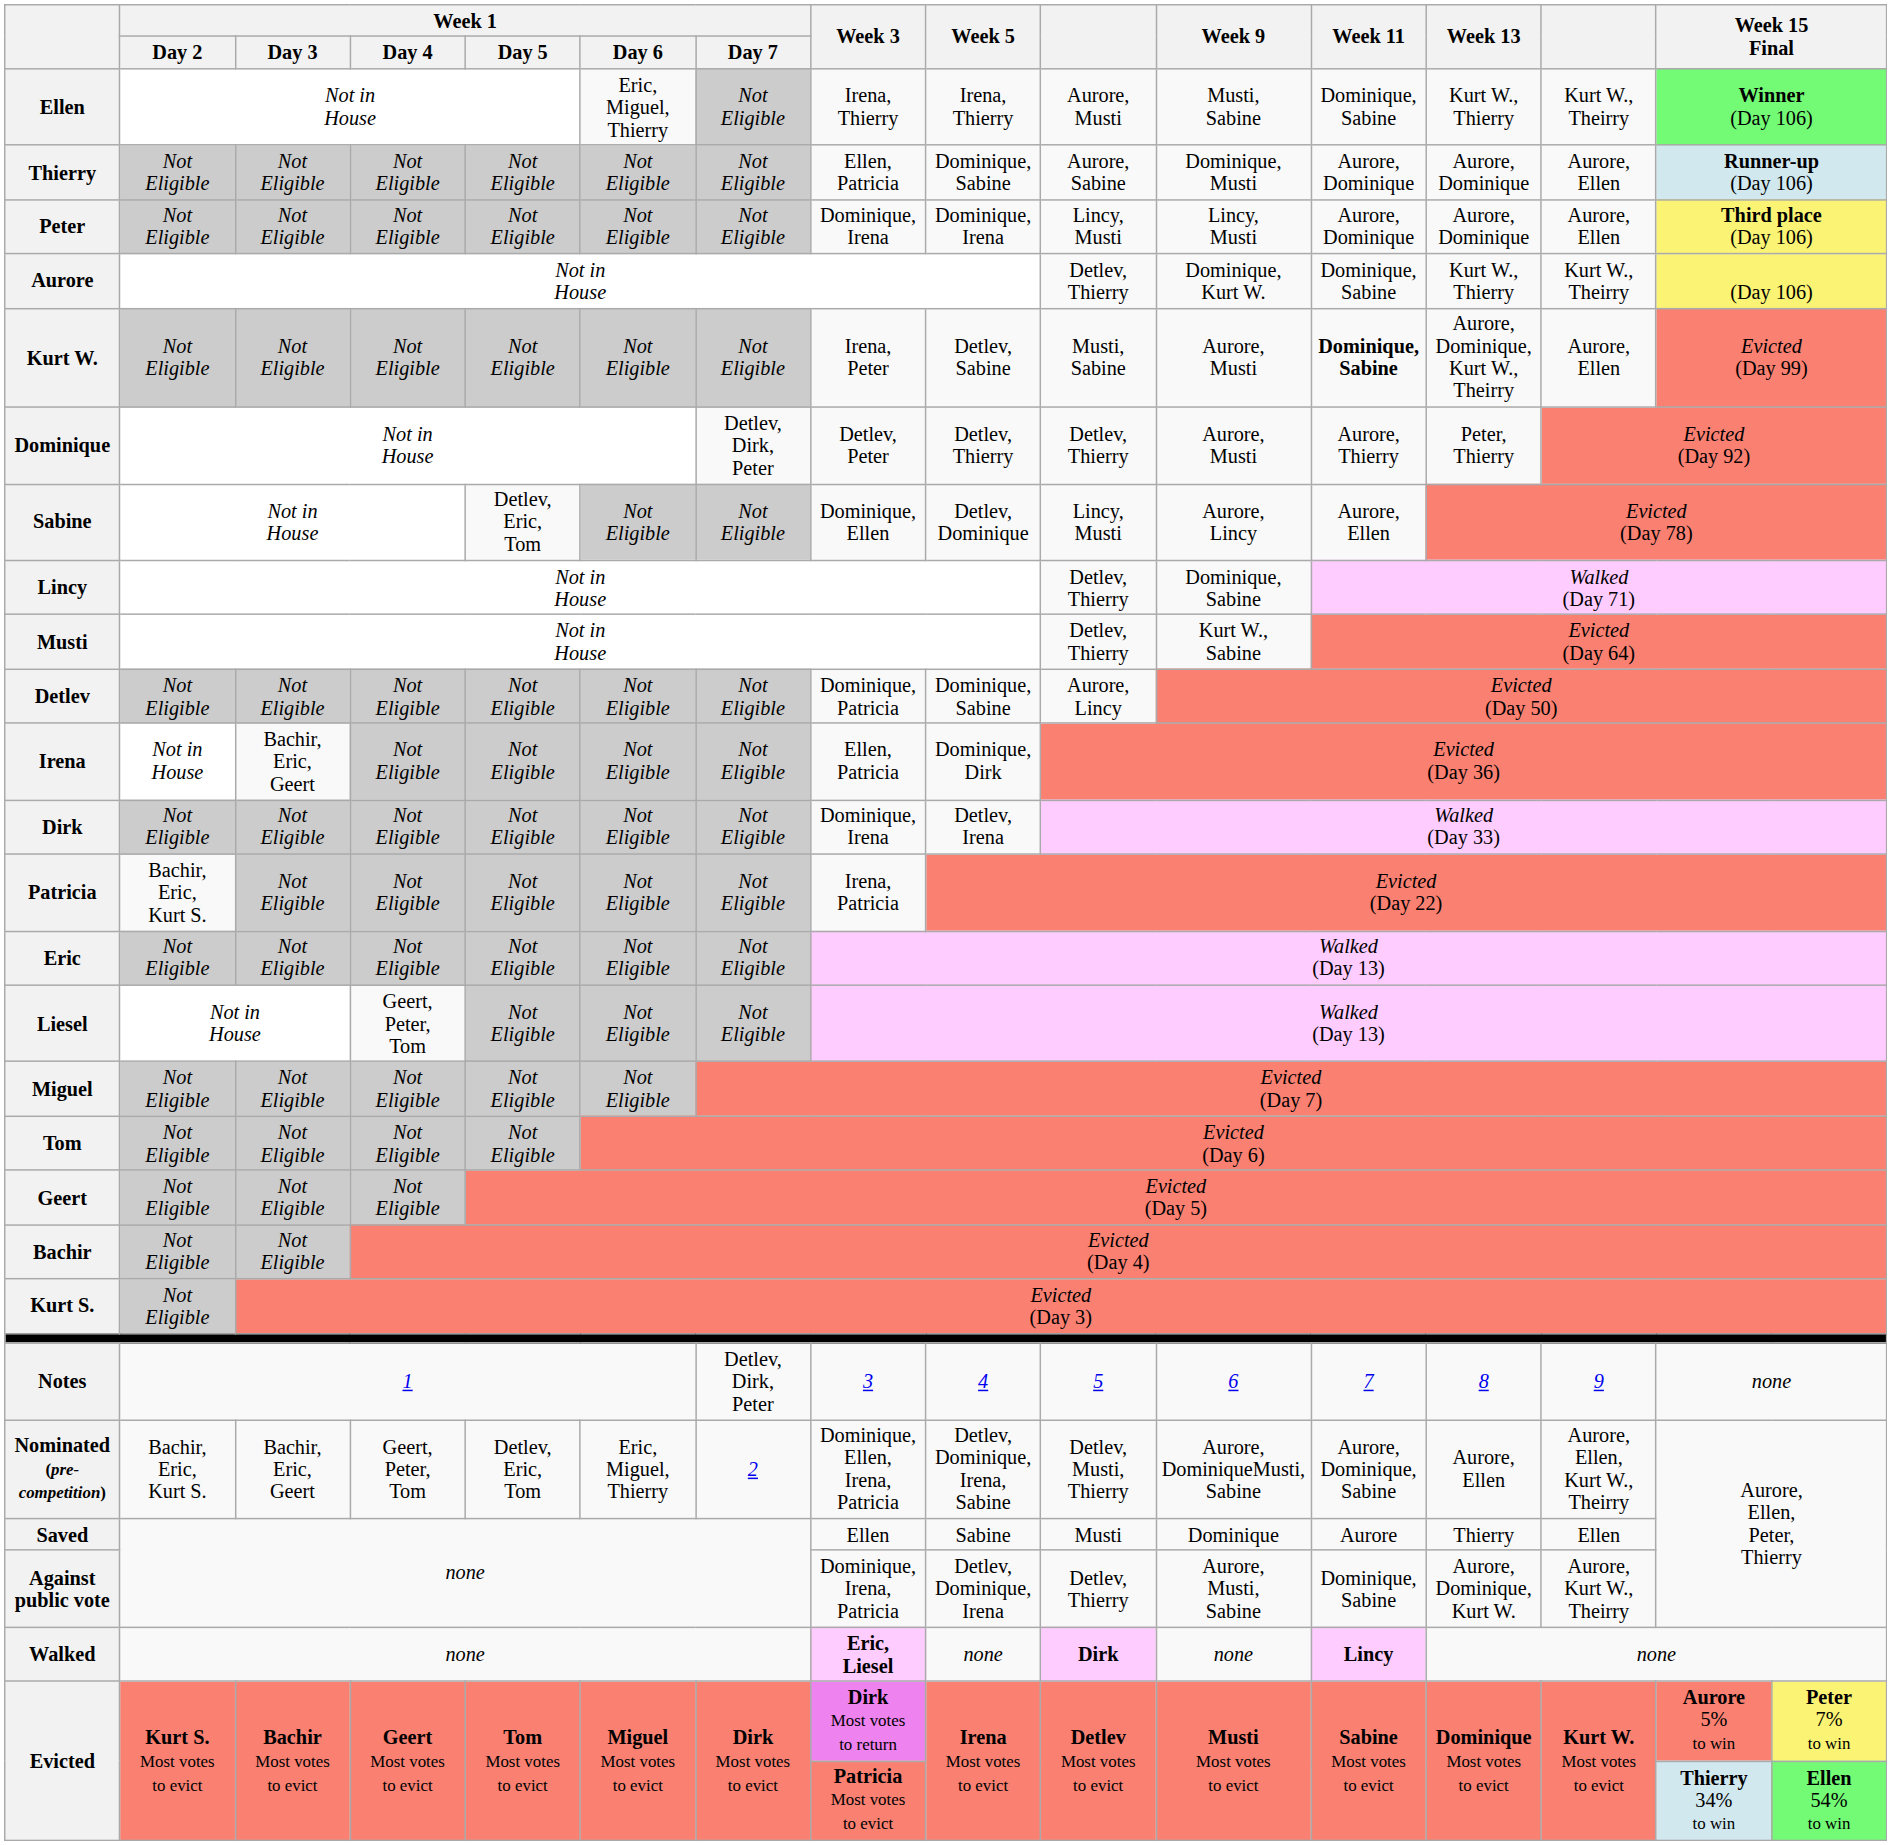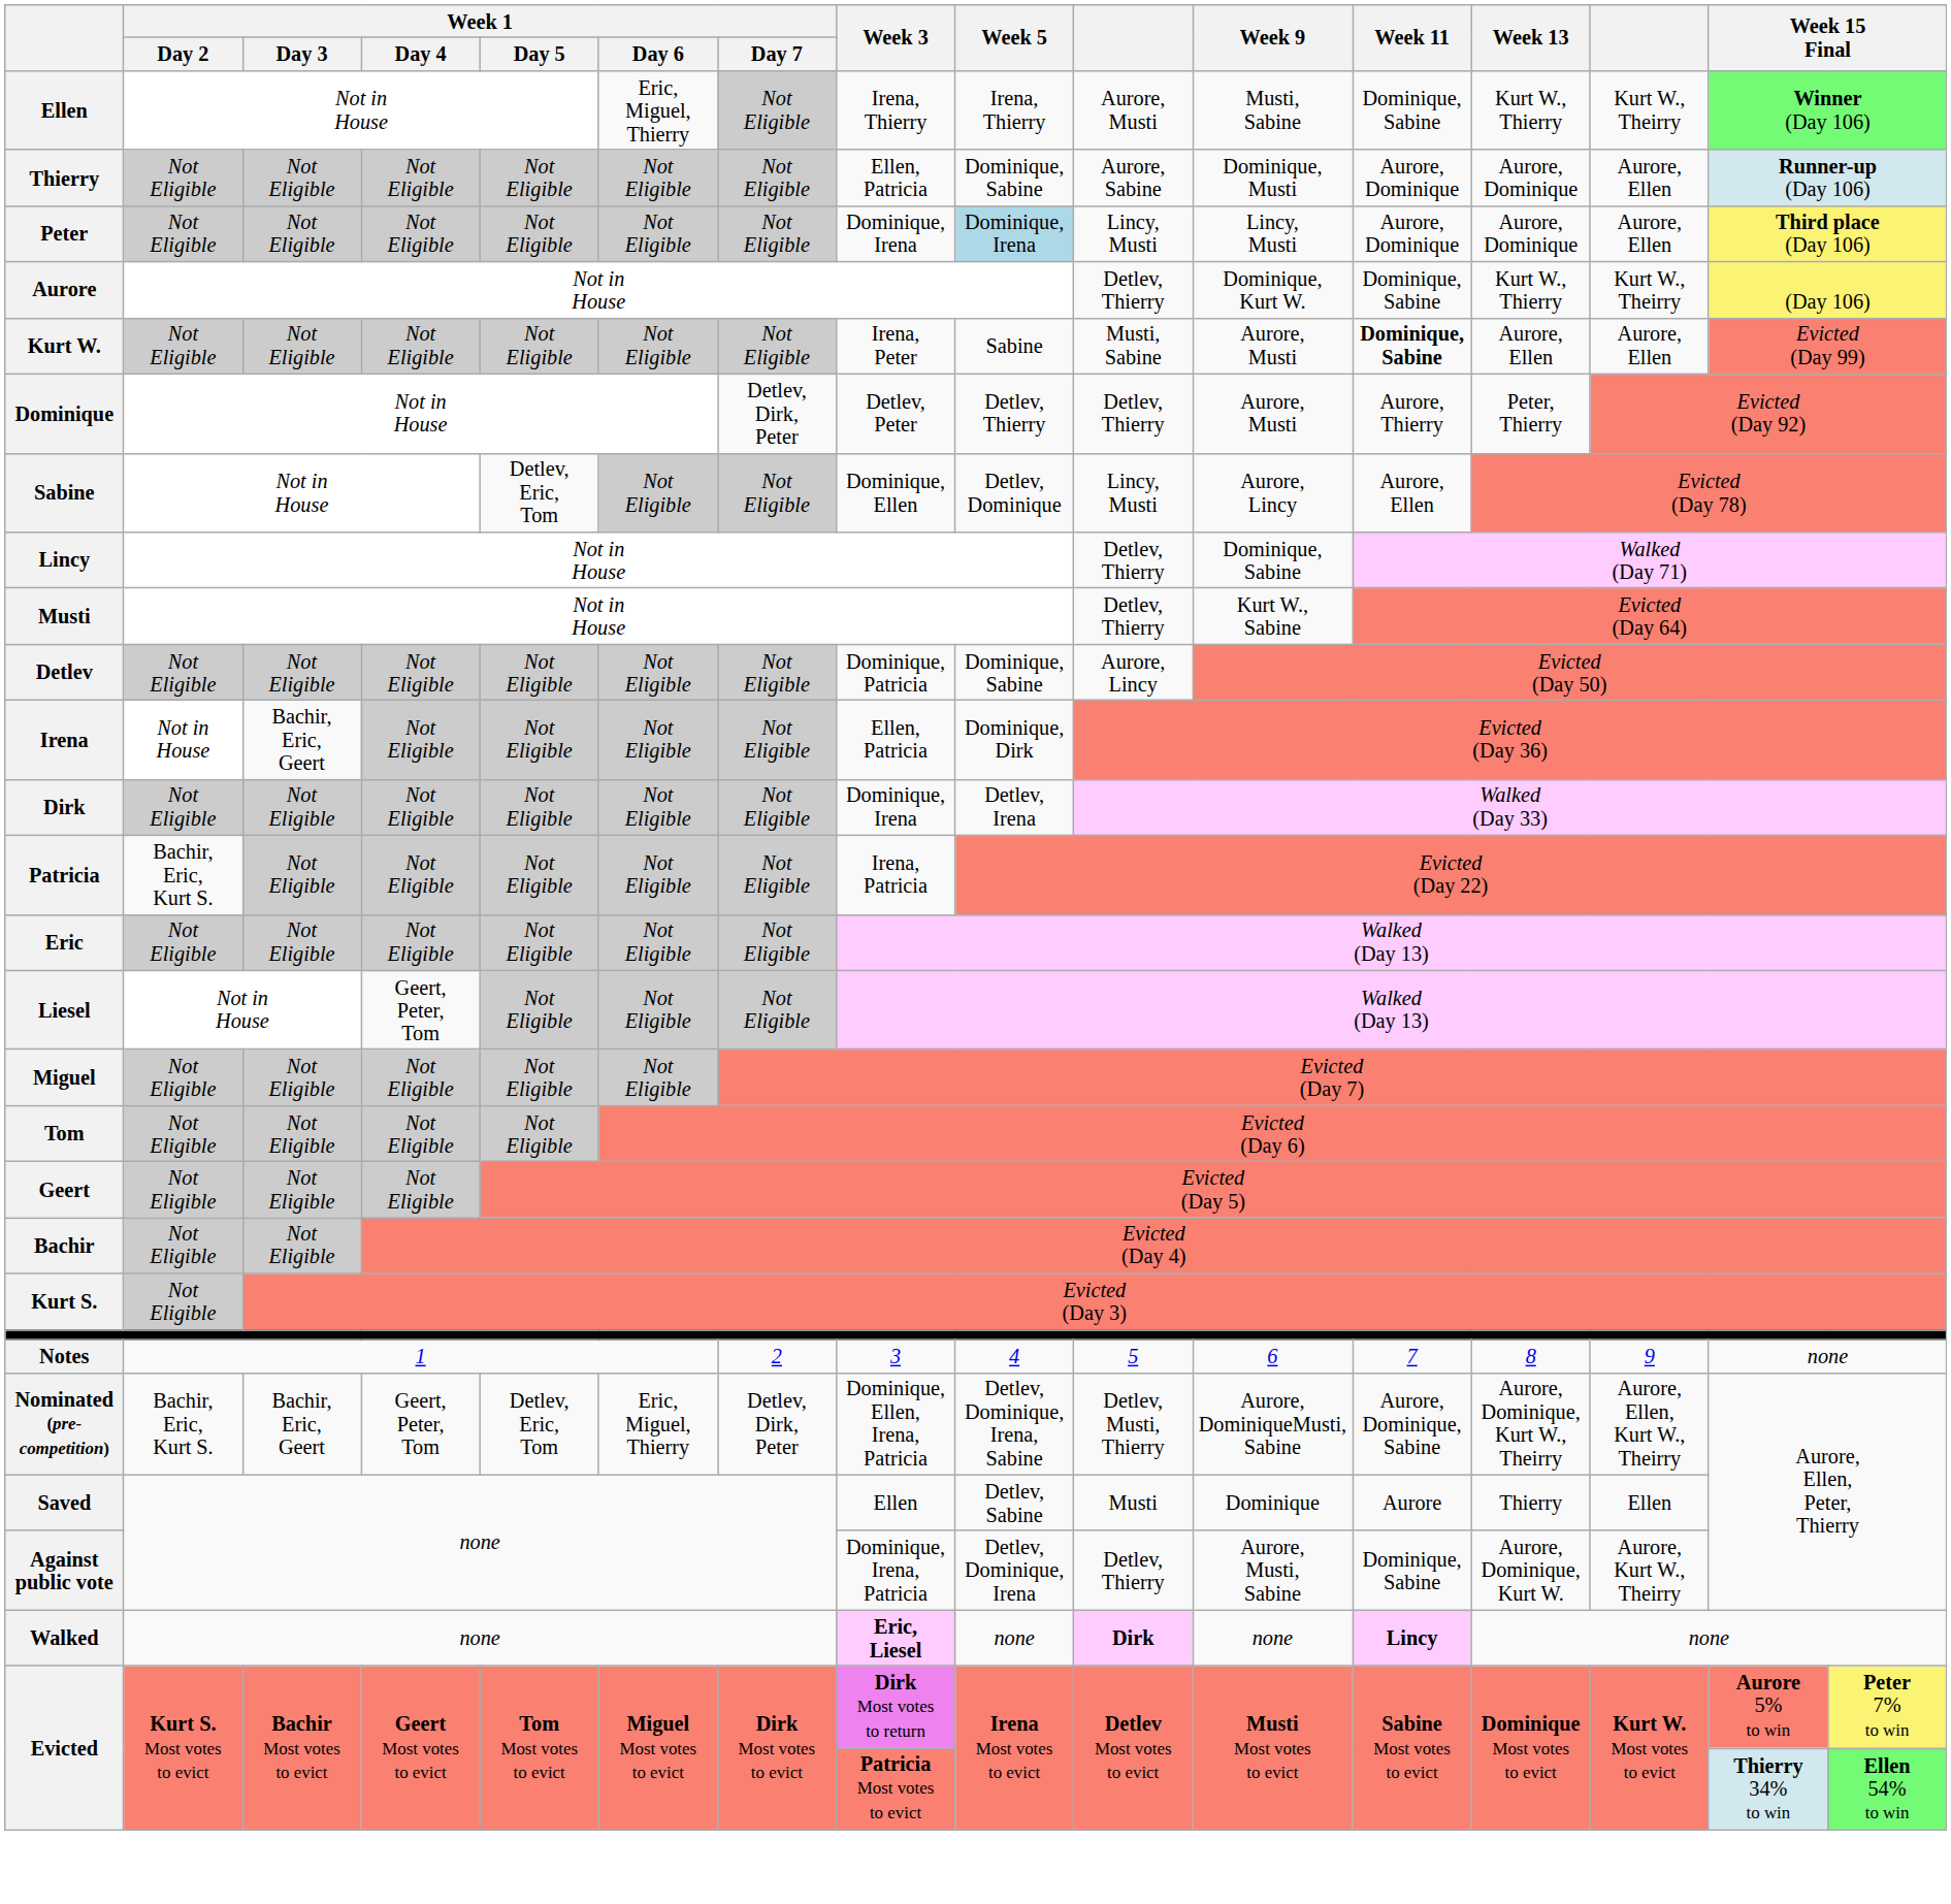Peter | Week 5: no background -> lightblue background
Kurt W. | Week 5: Detlev, Sabine -> Sabine
Kurt W. | Week 13: Aurore, Dominique, Kurt W., Theirry -> Aurore, Ellen
Notes | Week 1 / Day 7: Detlev, Dirk, Peter -> 2
Nominated (pre-competition) | Week 1 / Day 7: 2 -> Detlev, Dirk, Peter
Nominated (pre-competition) | Week 13: Aurore, Ellen -> Aurore, Dominique, Kurt W., Theirry
Saved | Week 5: Sabine -> Detlev, Sabine
